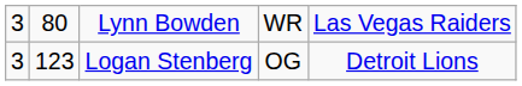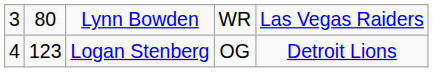Logan Stenberg | column 1: 3 -> 4
